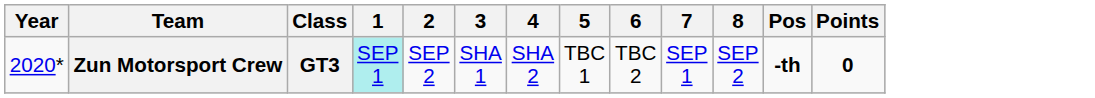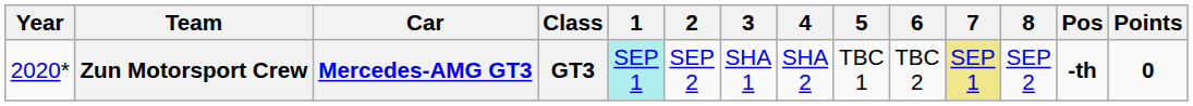+ column: Car | Mercedes-AMG GT3
Zun Motorsport Crew | 7: no background -> khaki background
